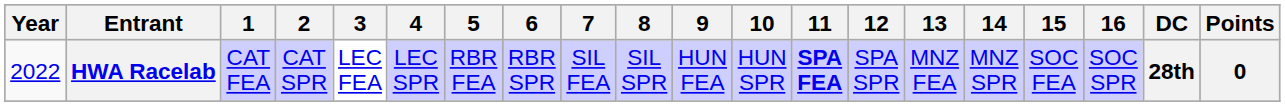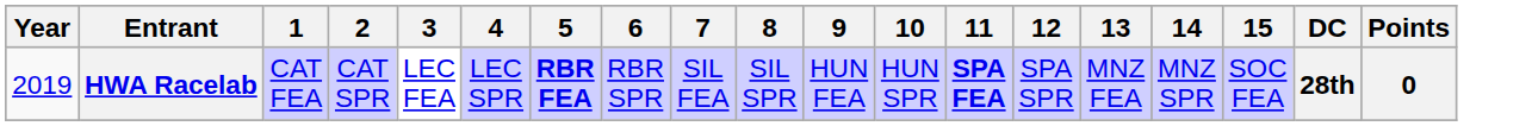- column: 16 | SOC SPR
HWA Racelab | Year: 2022 -> 2019
HWA Racelab | 5: normal -> bold
